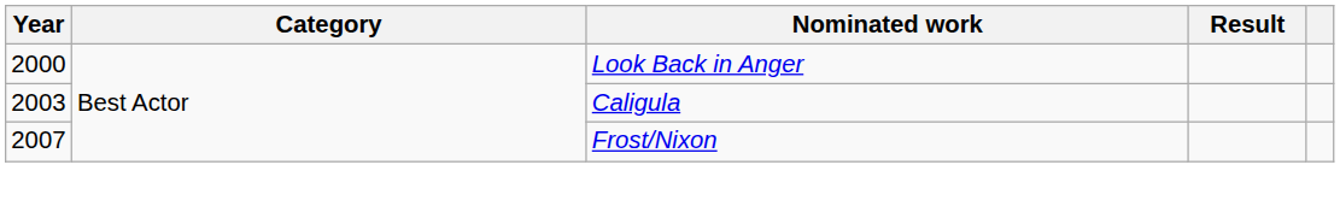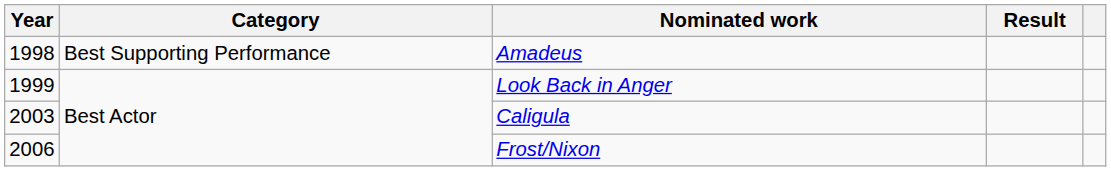+ row: 1998 | Best Supporting Performance | Amadeus
Look Back in Anger | Year: 2000 -> 1999
Frost/Nixon | Year: 2007 -> 2006
